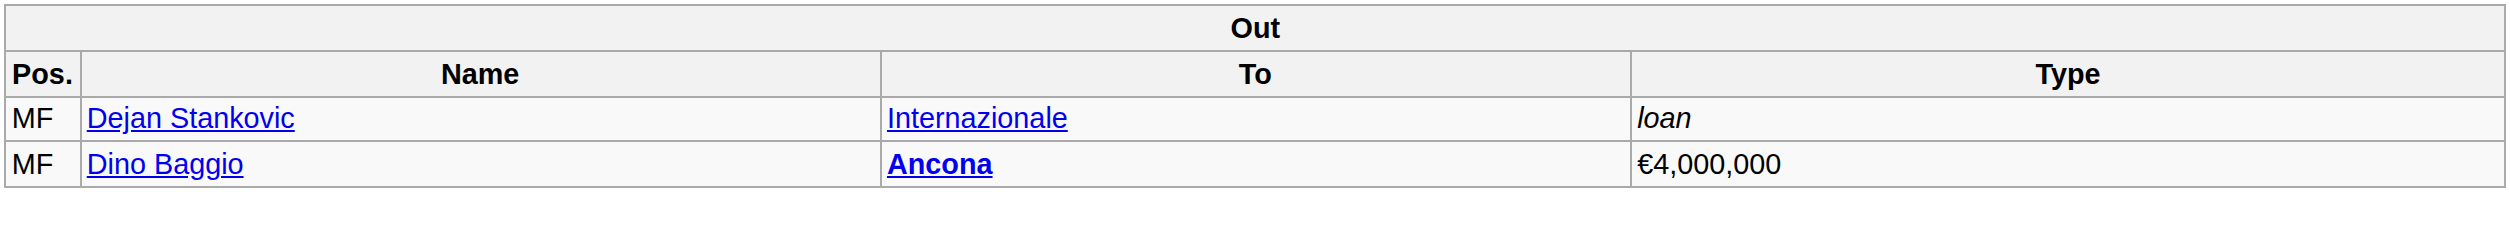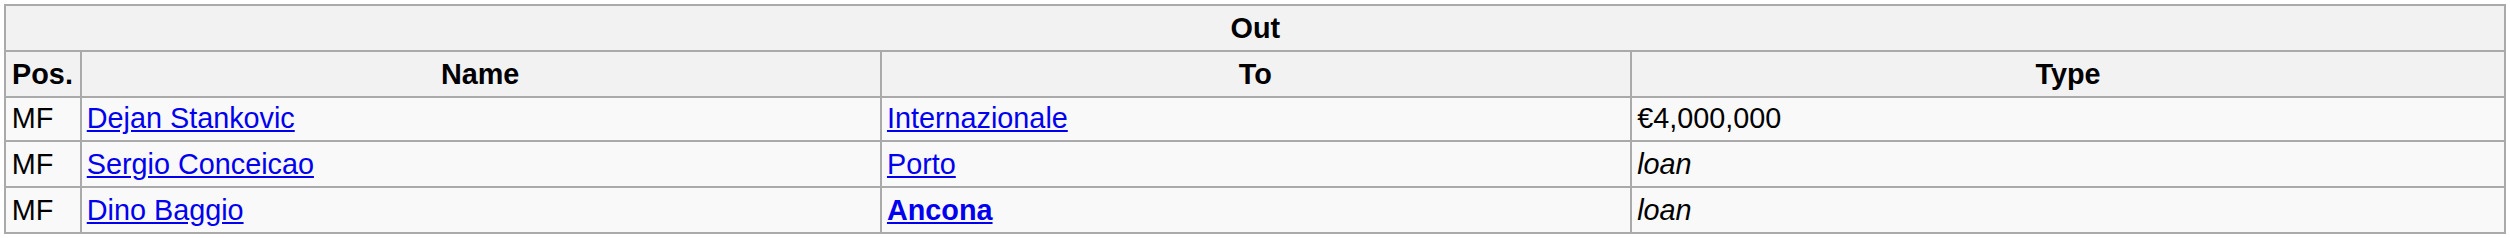Dejan Stankovic | Type: loan -> €4,000,000
+ row: MF | Sergio Conceicao | Porto | loan
Dino Baggio | Type: €4,000,000 -> loan
